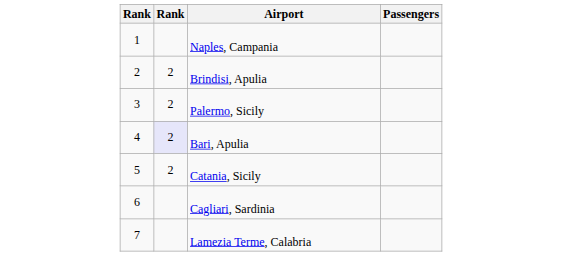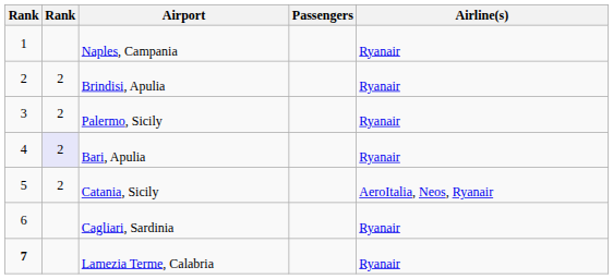+ column: Airline(s) | Ryanair | Ryanair | Ryanair | Ryanair | AeroItalia, Neos, Ryanair | Ryanair | Ryanair
Lamezia Terme, Calabria | column 1: normal -> bold
